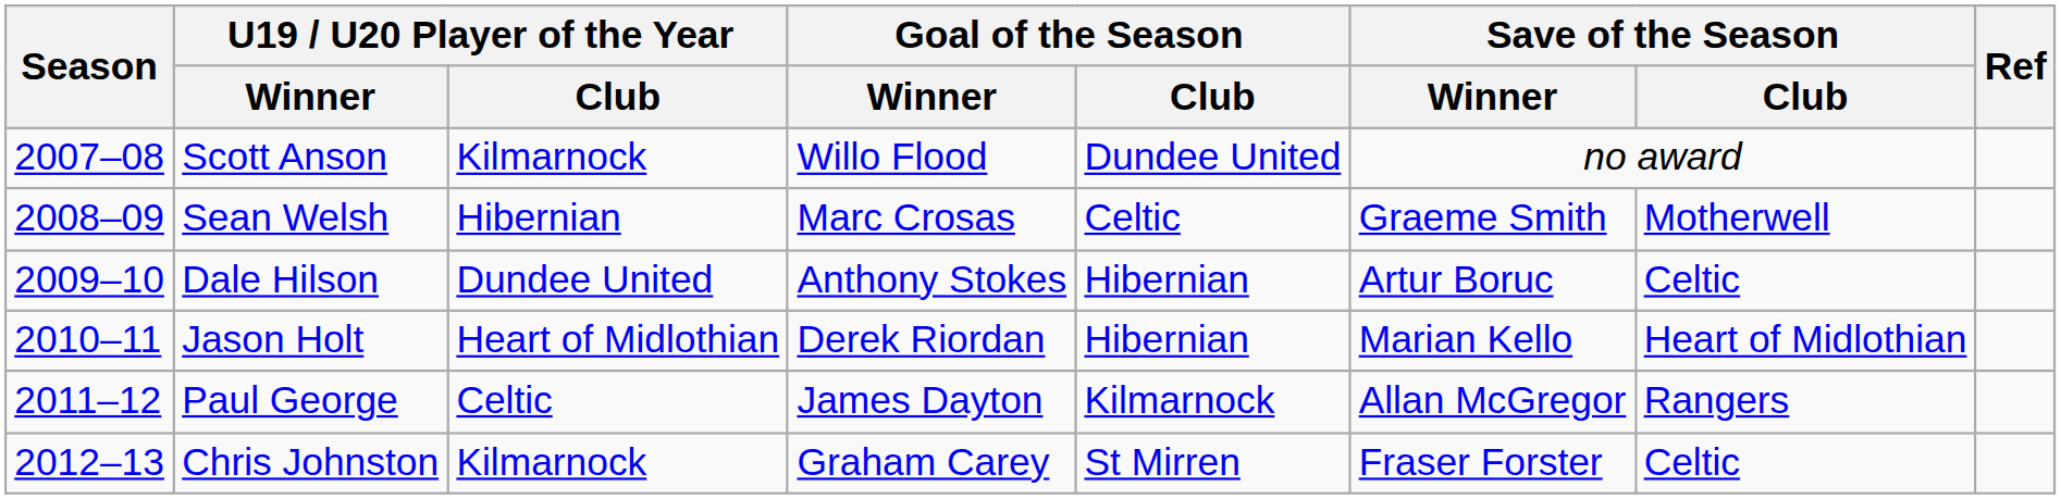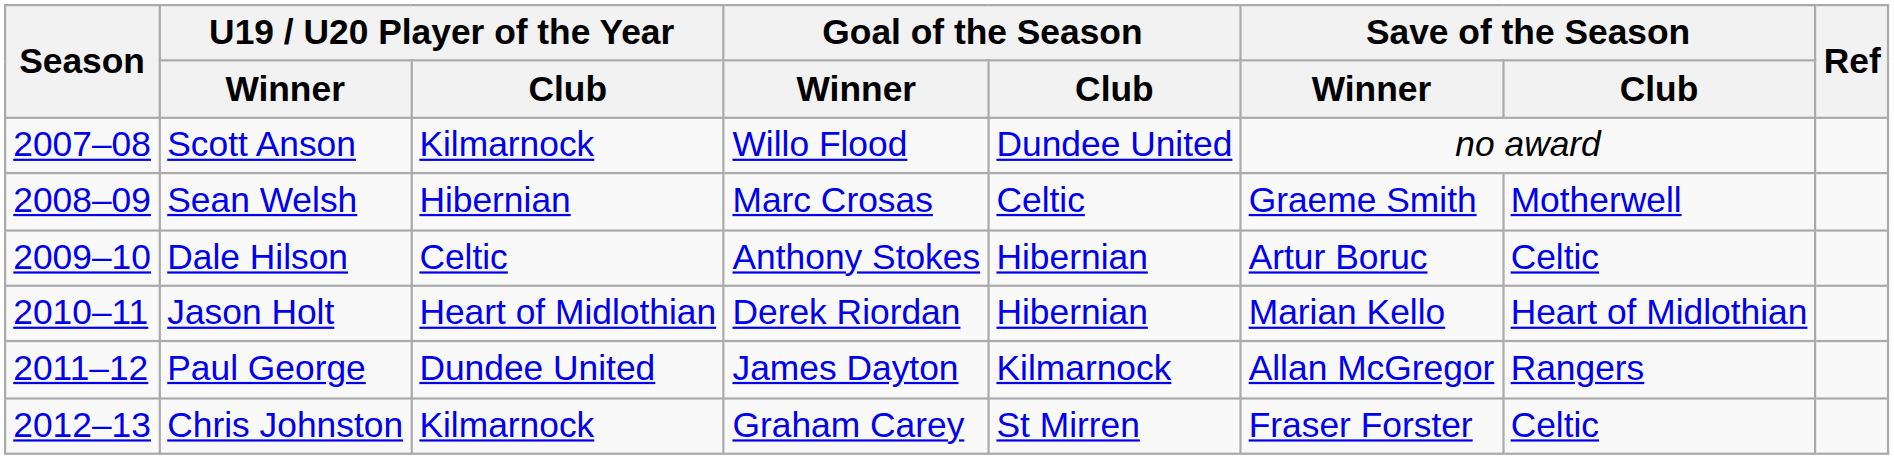Dale Hilson | U19 / U20 Player of the Year / Club: Dundee United -> Celtic
Paul George | U19 / U20 Player of the Year / Club: Celtic -> Dundee United
